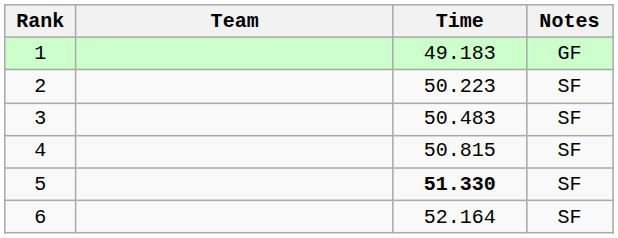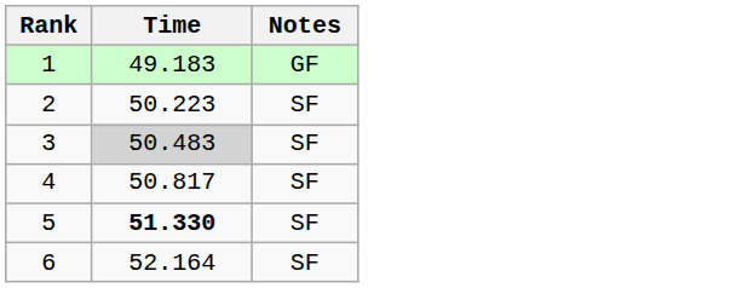- column: Team
3 | Time: no background -> lightgrey background
4 | Time: 50.815 -> 50.817
